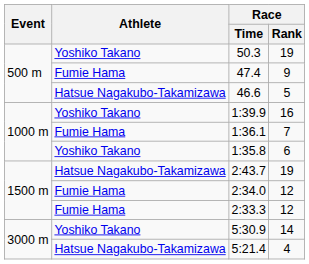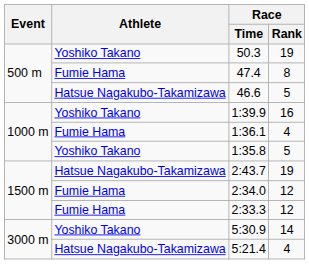47.4 | Race / Rank: 9 -> 8
1:36.1 | Race / Rank: 7 -> 4
1:35.8 | Race / Rank: 6 -> 5
